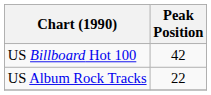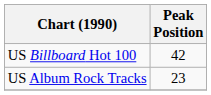US Album Rock Tracks | Peak Position: 22 -> 23
